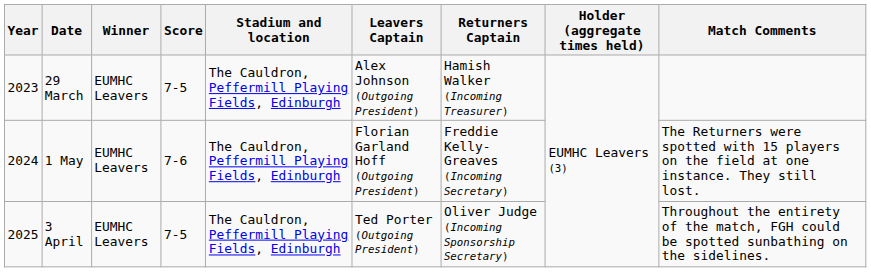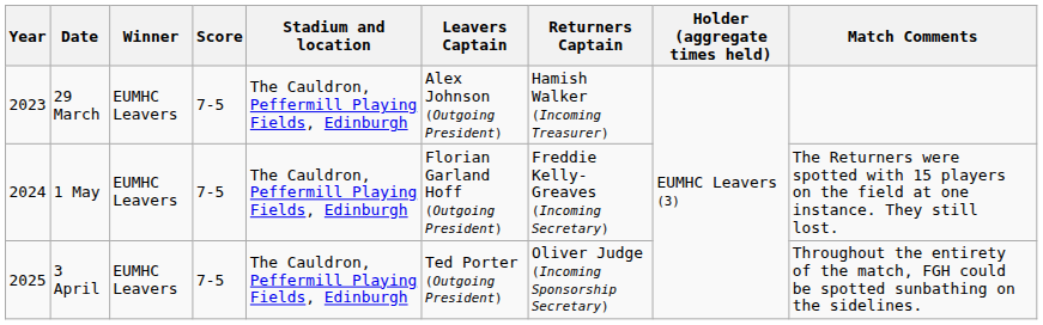1 May | Score: 7-6 -> 7-5
